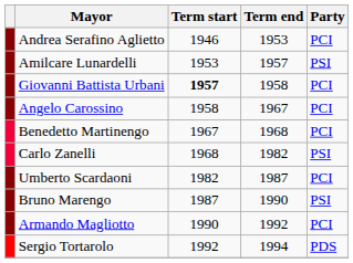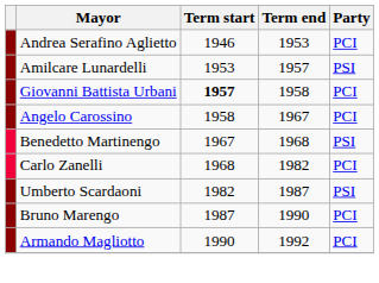Benedetto Martinengo | Party: PCI -> PSI
Carlo Zanelli | Party: PSI -> PCI
Umberto Scardaoni | Party: PCI -> PSI
Bruno Marengo | Party: PSI -> PCI
- row: Sergio Tortarolo | 1992 | 1994 | PDS
